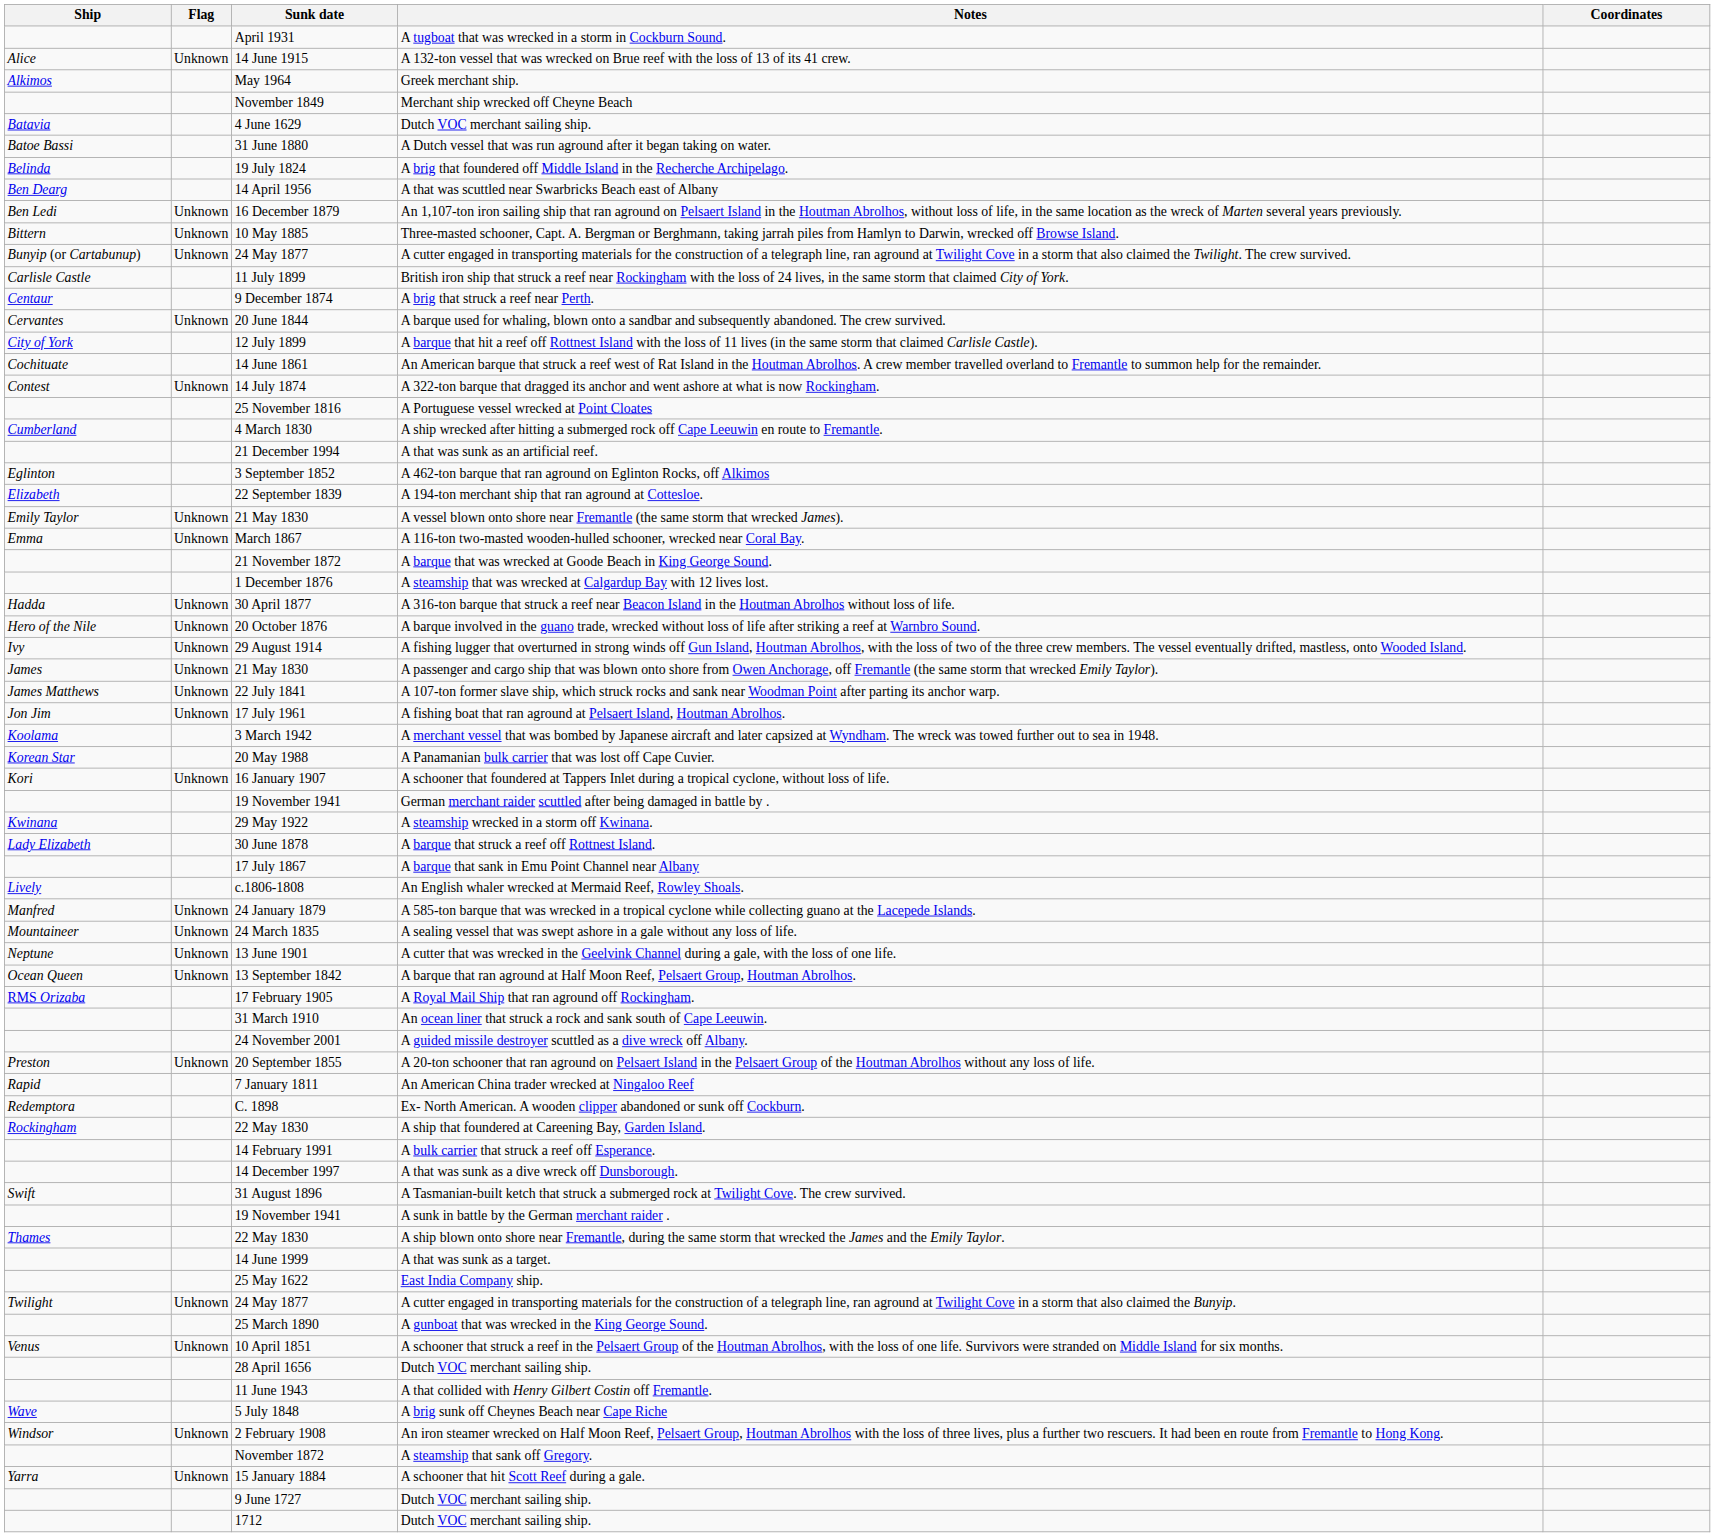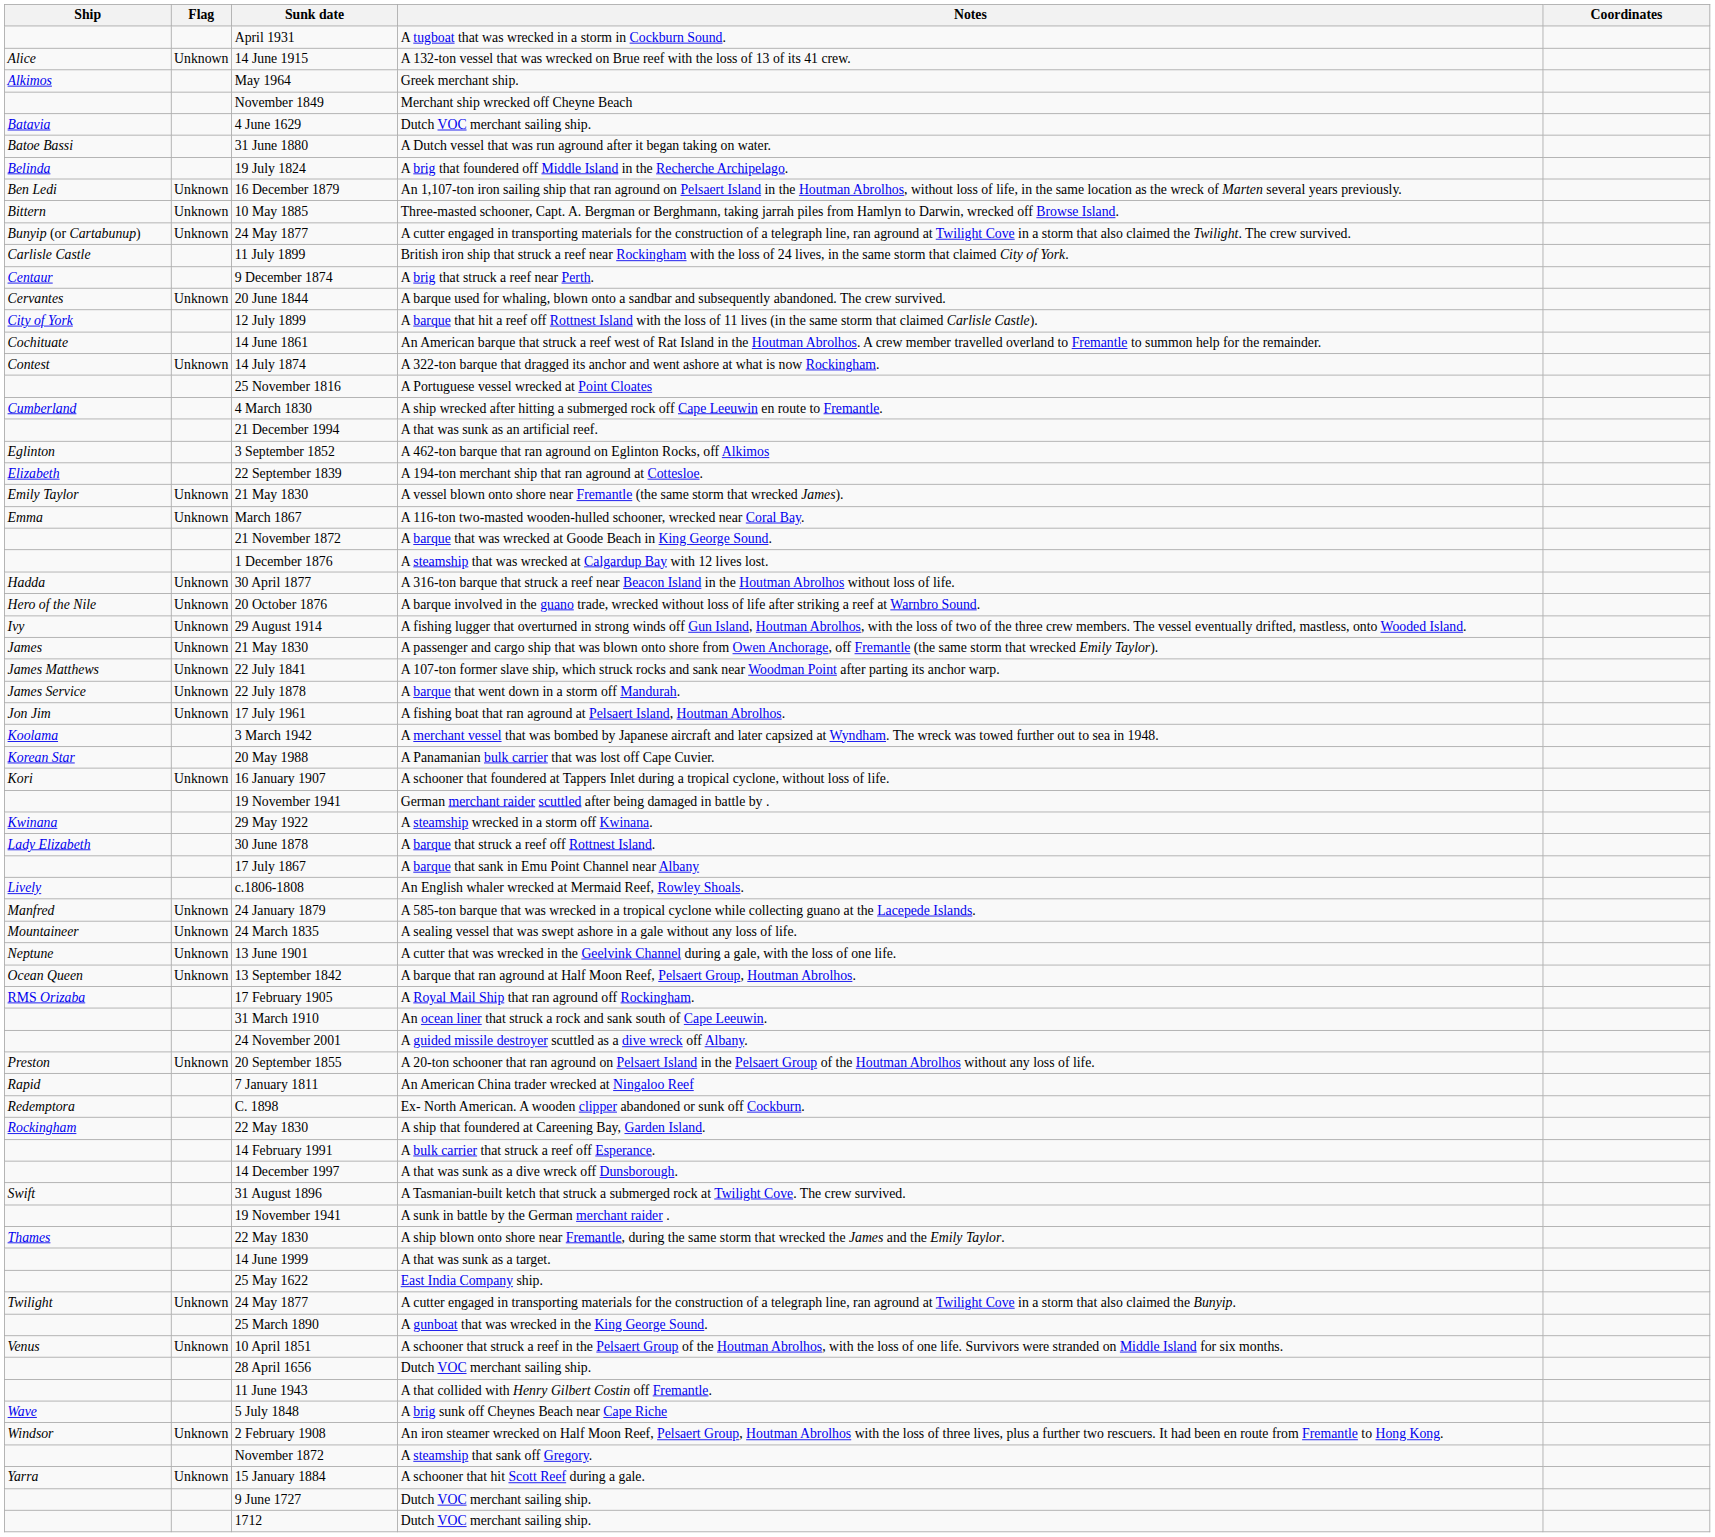- row: Ben Dearg | 14 April 1956 | A that was scuttled near Swarbricks Beach east of Albany
+ row: James Service | Unknown | 22 July 1878 | A barque that went down in a storm off Mandurah.
